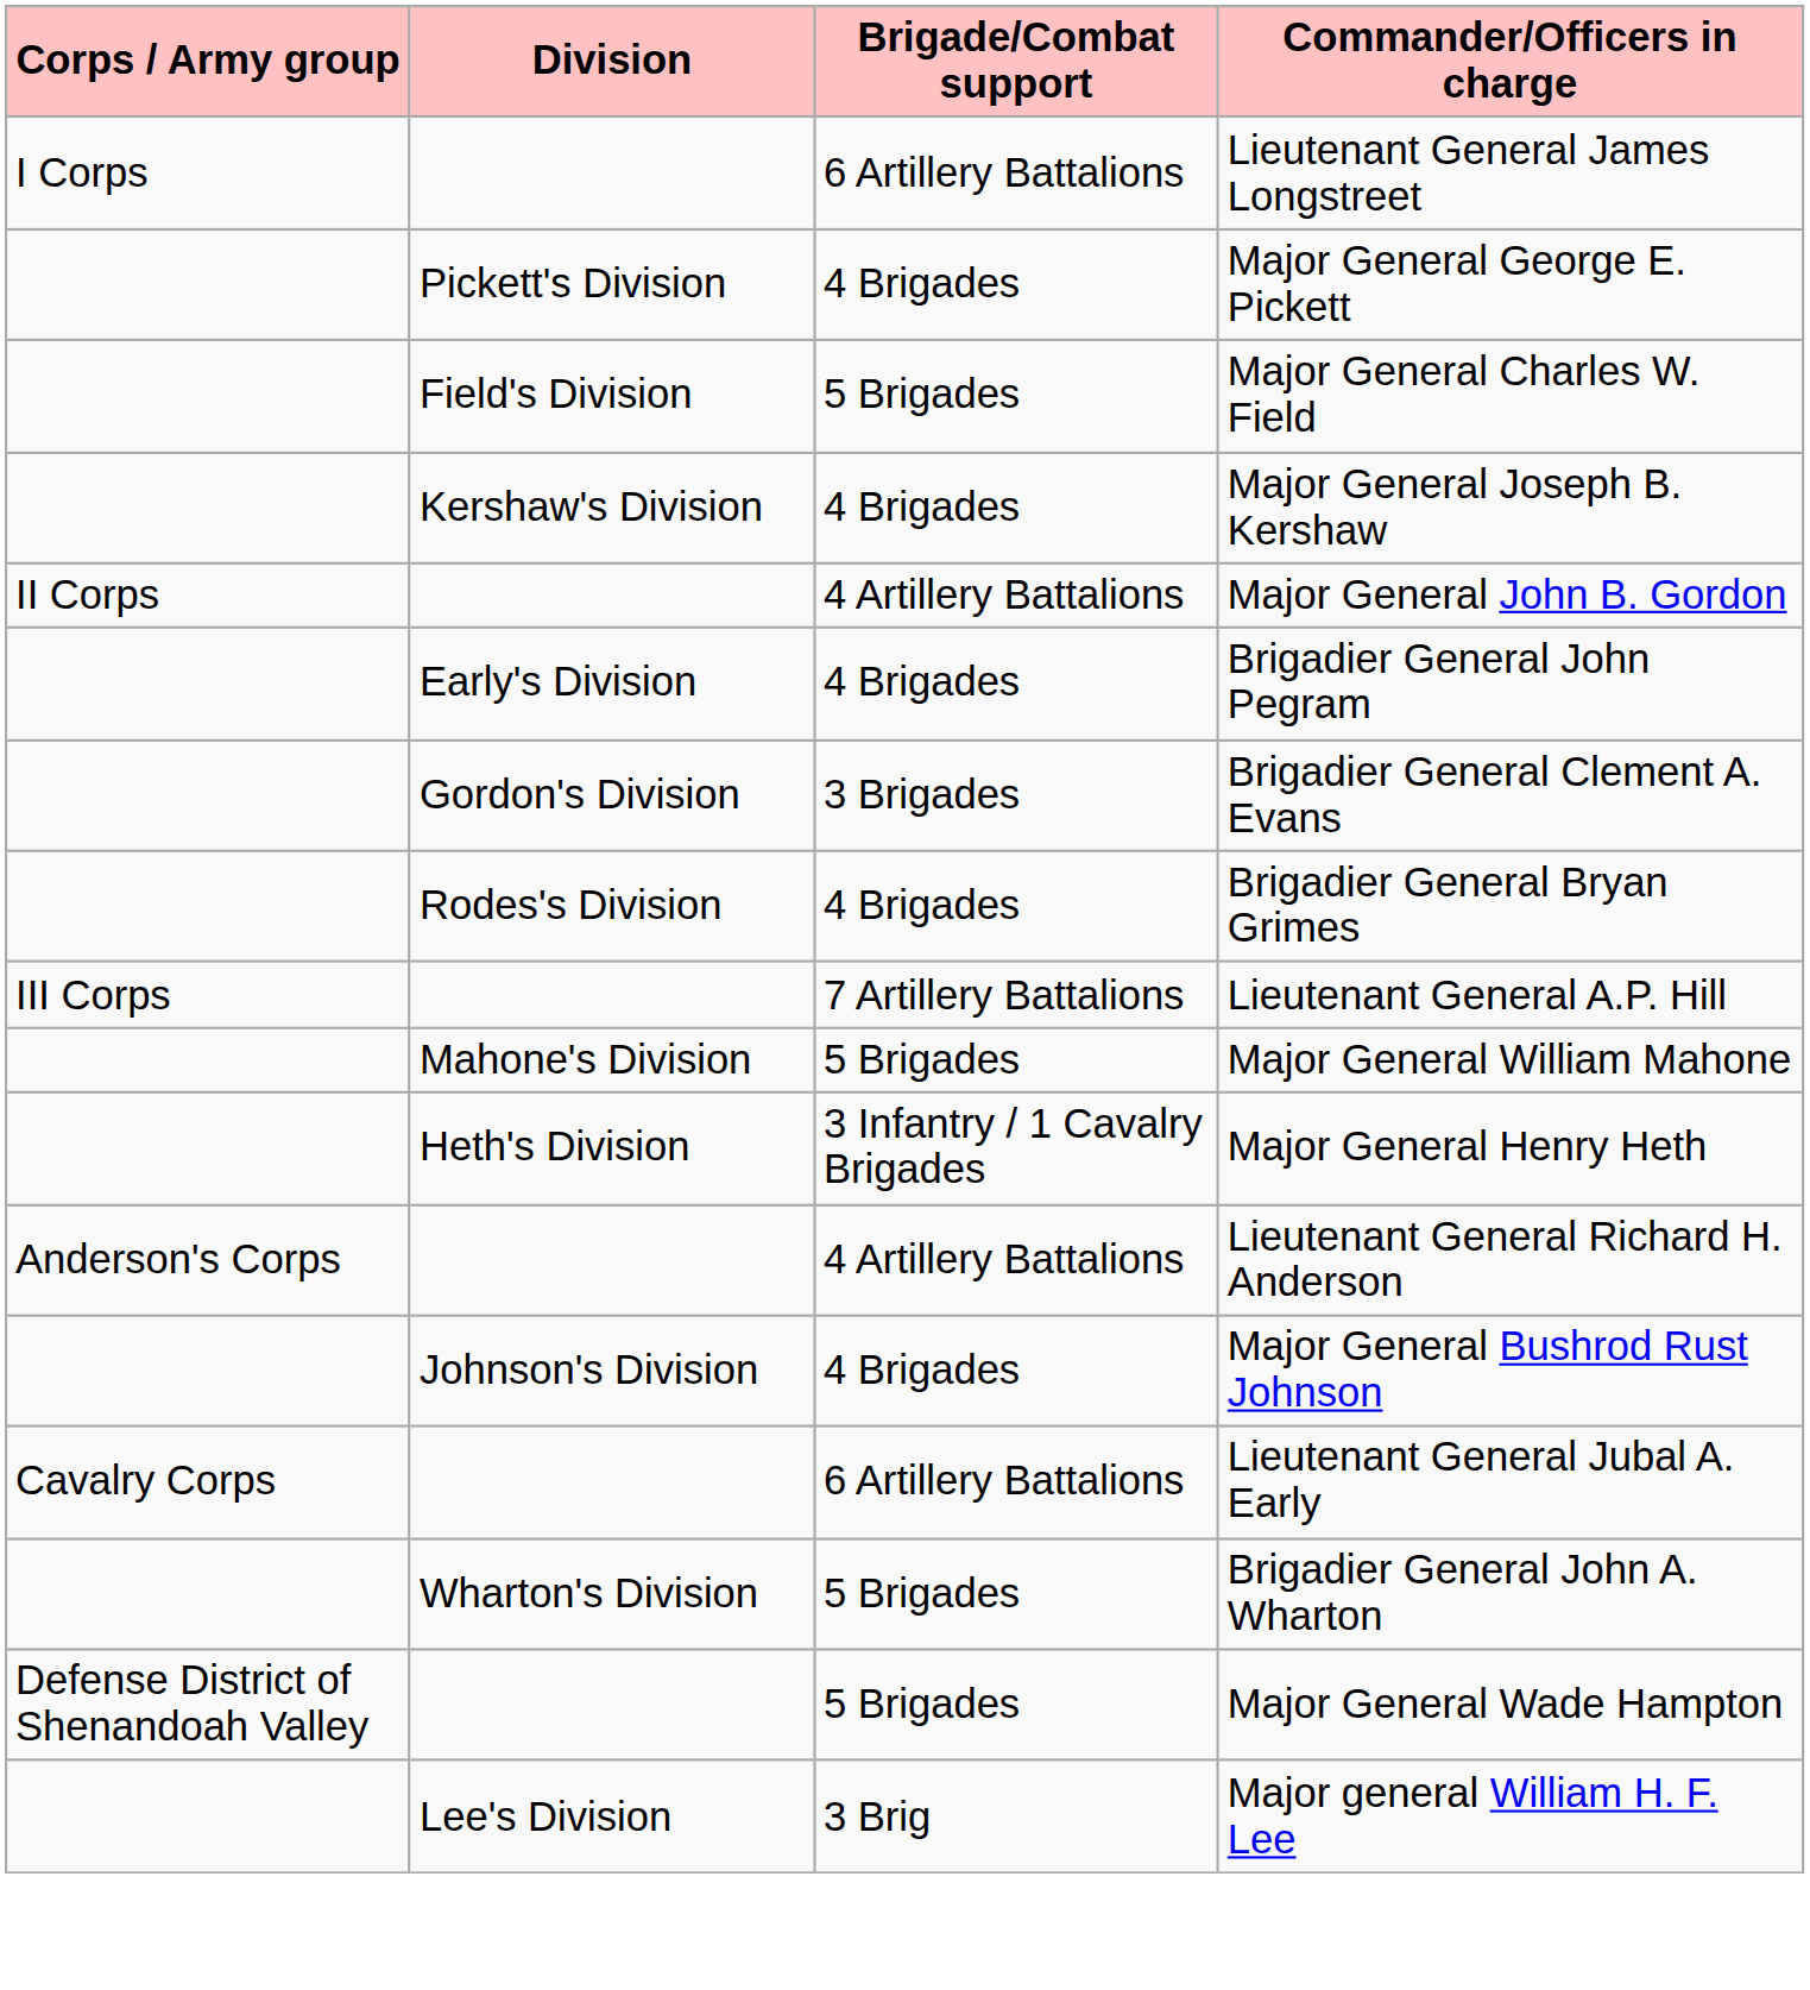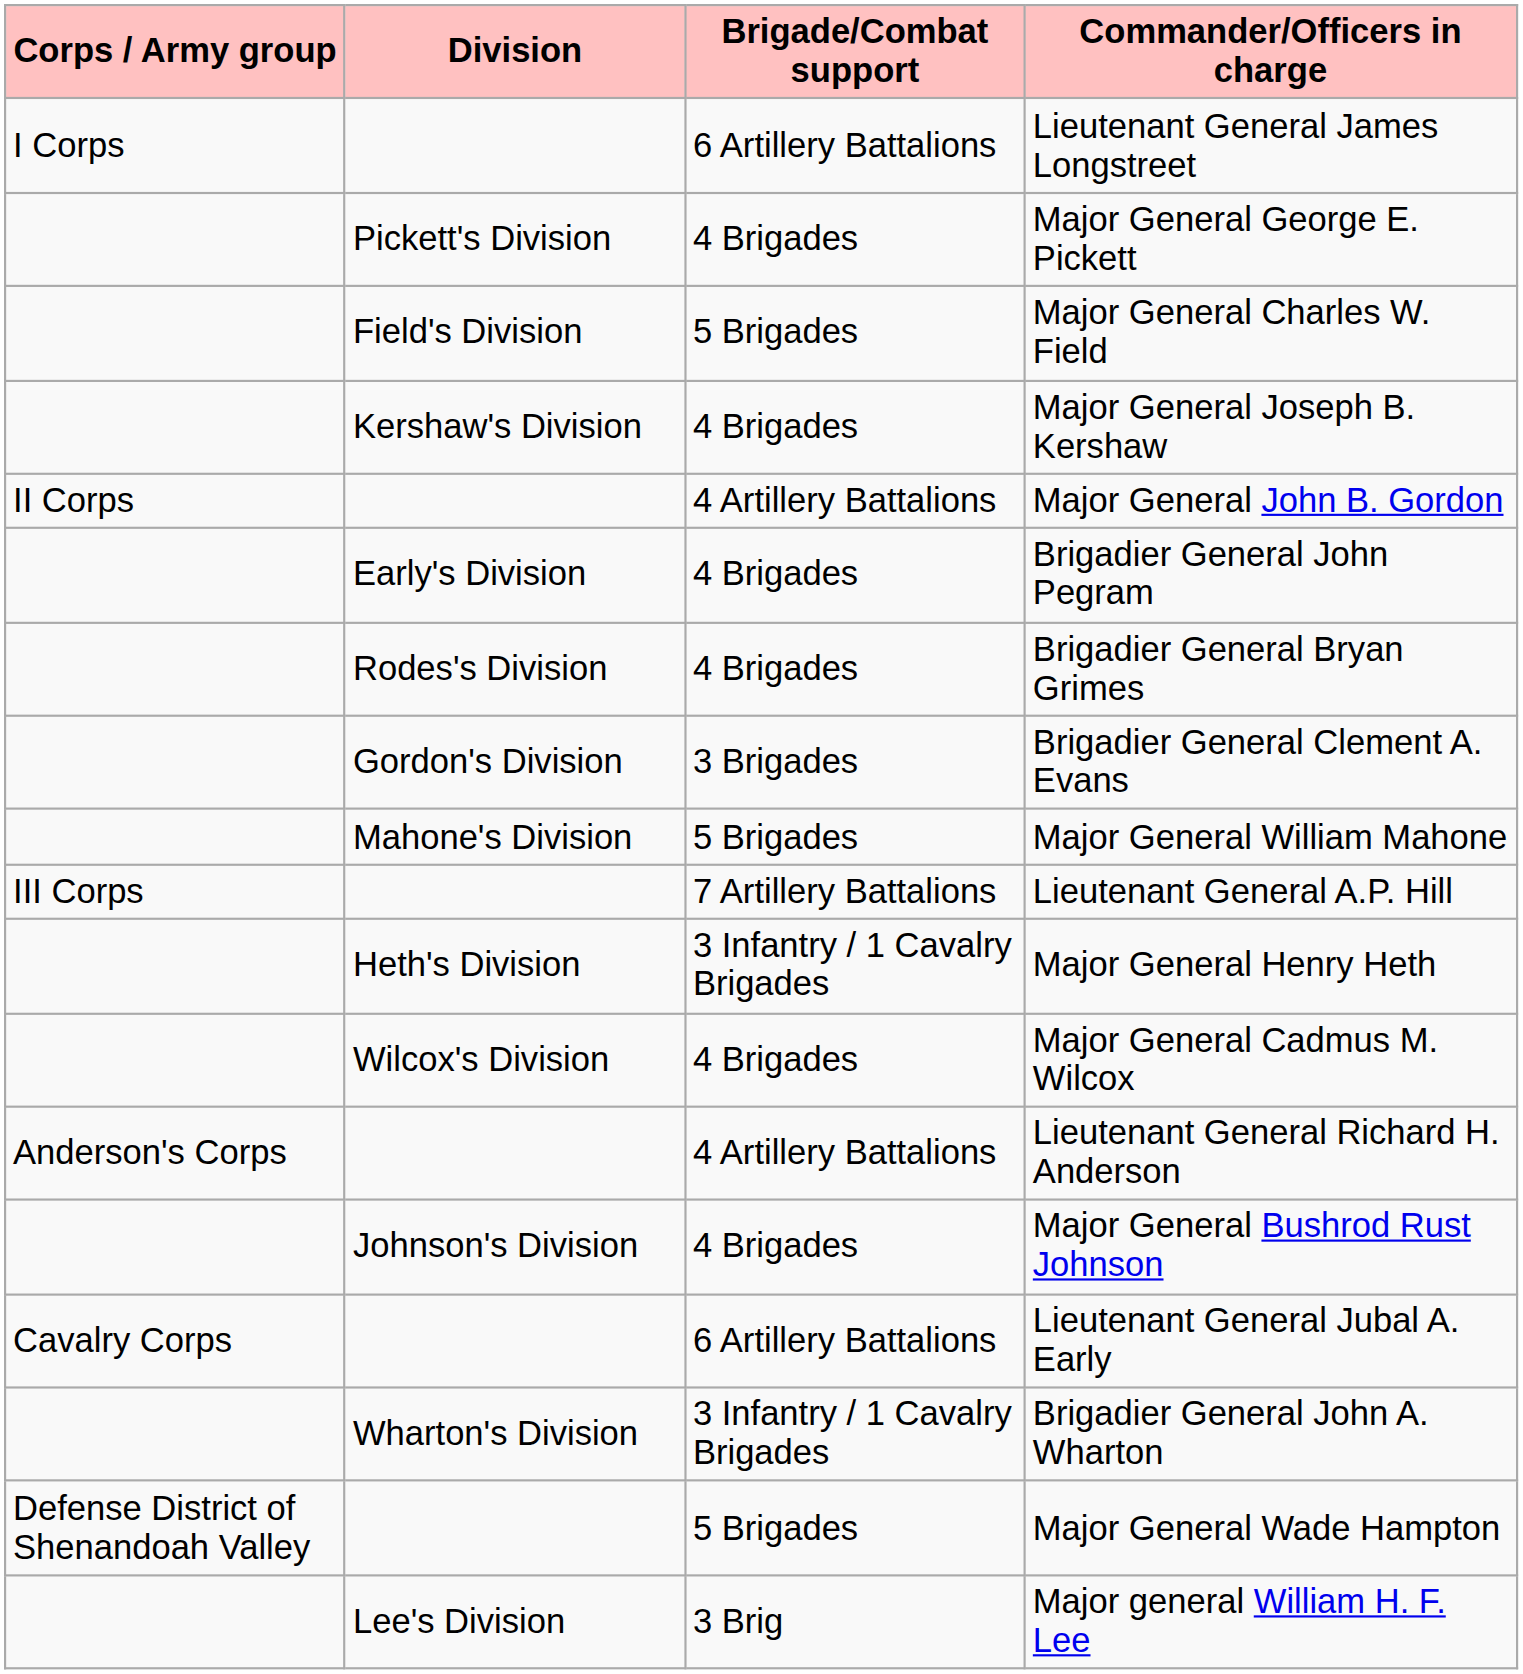rows swapped: Brigadier General Clement A. Evans <-> Brigadier General Bryan Grimes
rows swapped: Lieutenant General A.P. Hill <-> Major General William Mahone
+ row: Wilcox's Division | 4 Brigades | Major General Cadmus M. Wilcox
Brigadier General John A. Wharton | Brigade/Combat support: 5 Brigades -> 3 Infantry / 1 Cavalry Brigades
